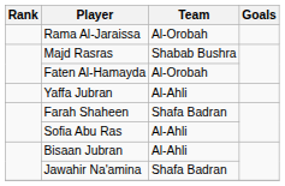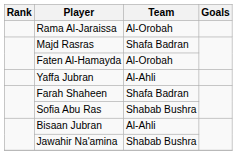Majd Rasras | Team: Shabab Bushra -> Shafa Badran
Sofia Abu Ras | Team: Al-Ahli -> Shabab Bushra
Jawahir Na'amina | Team: Shafa Badran -> Shabab Bushra
